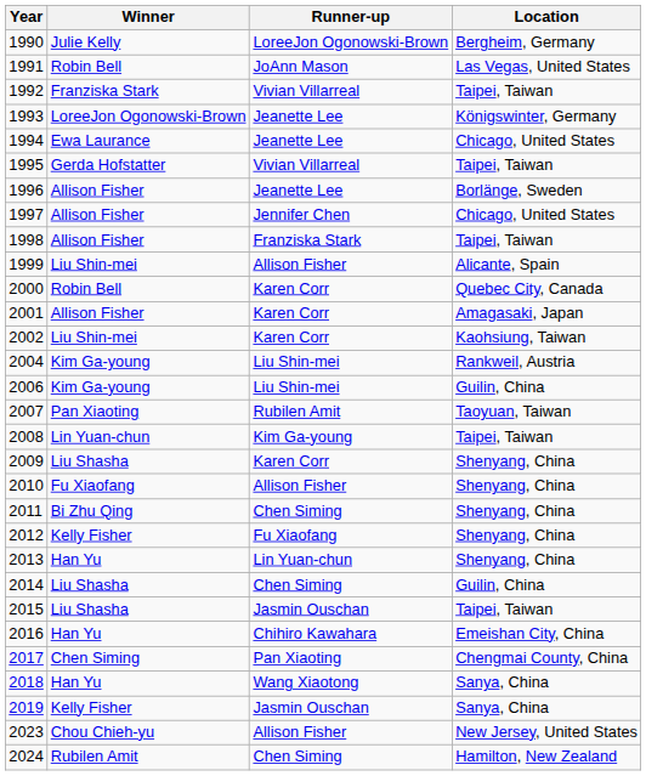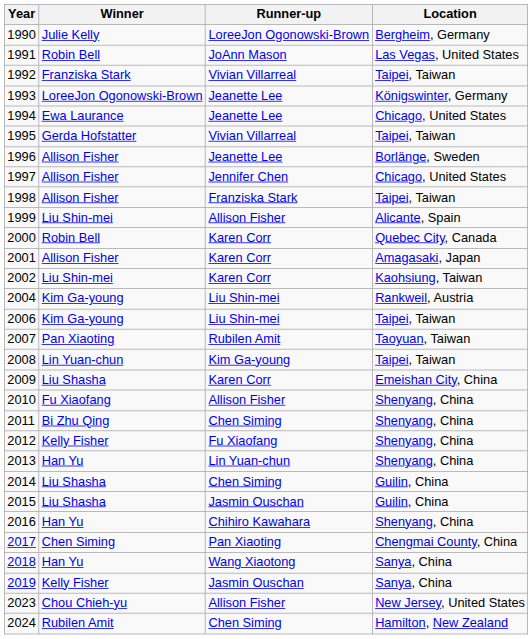2006 | Location: Guilin, China -> Taipei, Taiwan
2009 | Location: Shenyang, China -> Emeishan City, China
2015 | Location: Taipei, Taiwan -> Guilin, China
2016 | Location: Emeishan City, China -> Shenyang, China
